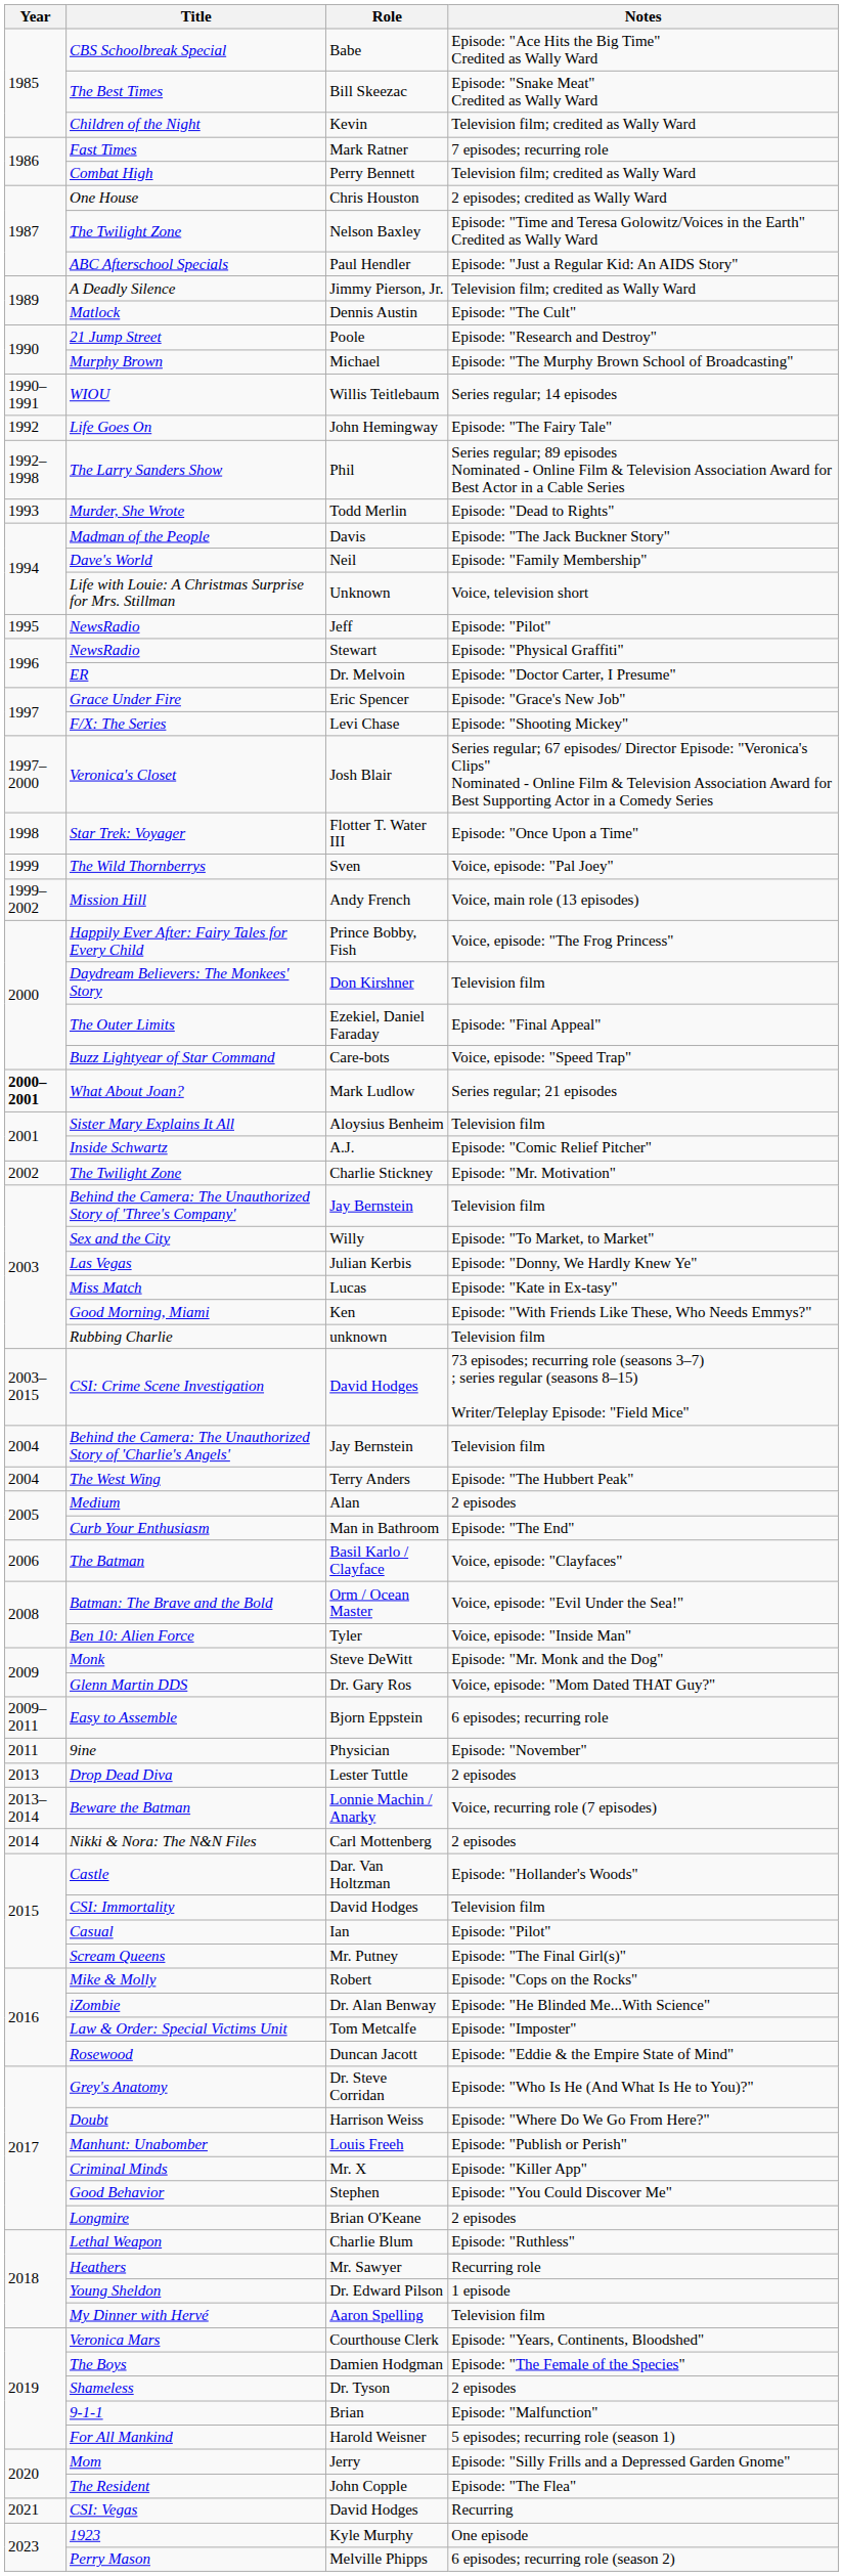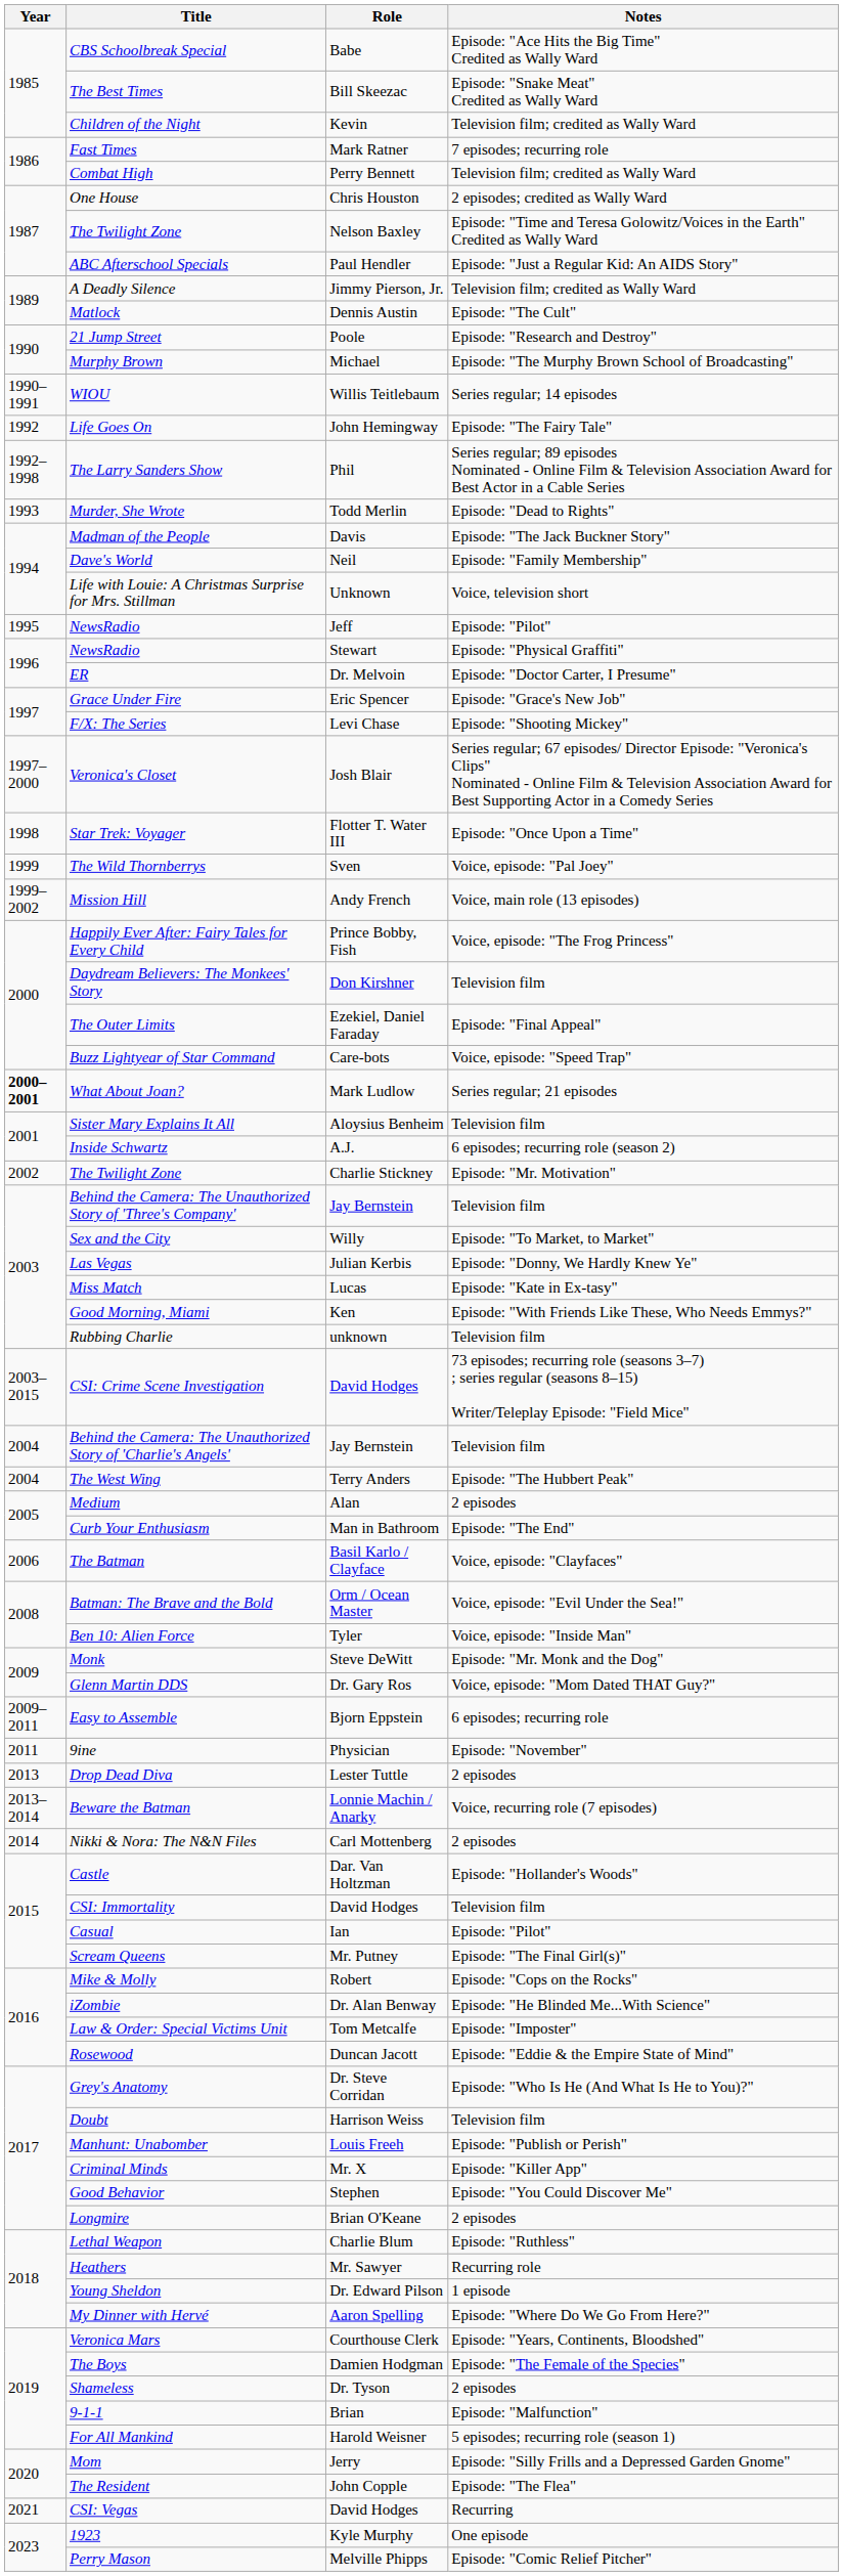Inside Schwartz | Notes: Episode: "Comic Relief Pitcher" -> 6 episodes; recurring role (season 2)
Doubt | Notes: Episode: "Where Do We Go From Here?" -> Television film
My Dinner with Hervé | Notes: Television film -> Episode: "Where Do We Go From Here?"
Perry Mason | Notes: 6 episodes; recurring role (season 2) -> Episode: "Comic Relief Pitcher"
